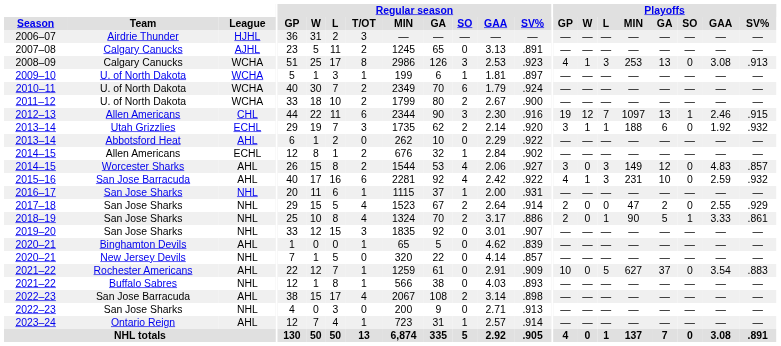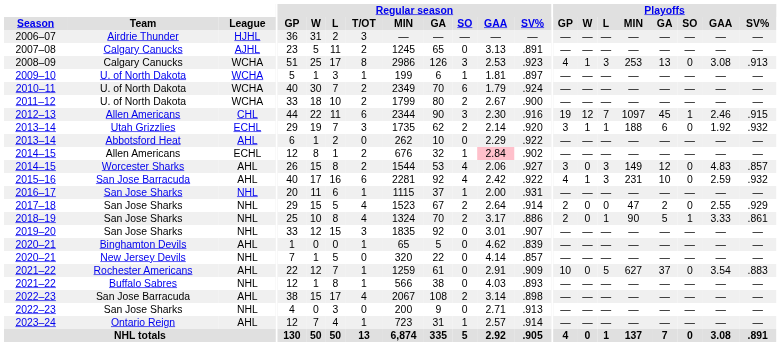2012–13 | Playoffs / GA: 13 -> 45
2014–15 / Allen Americans | Regular season / GAA: no background -> pink background
